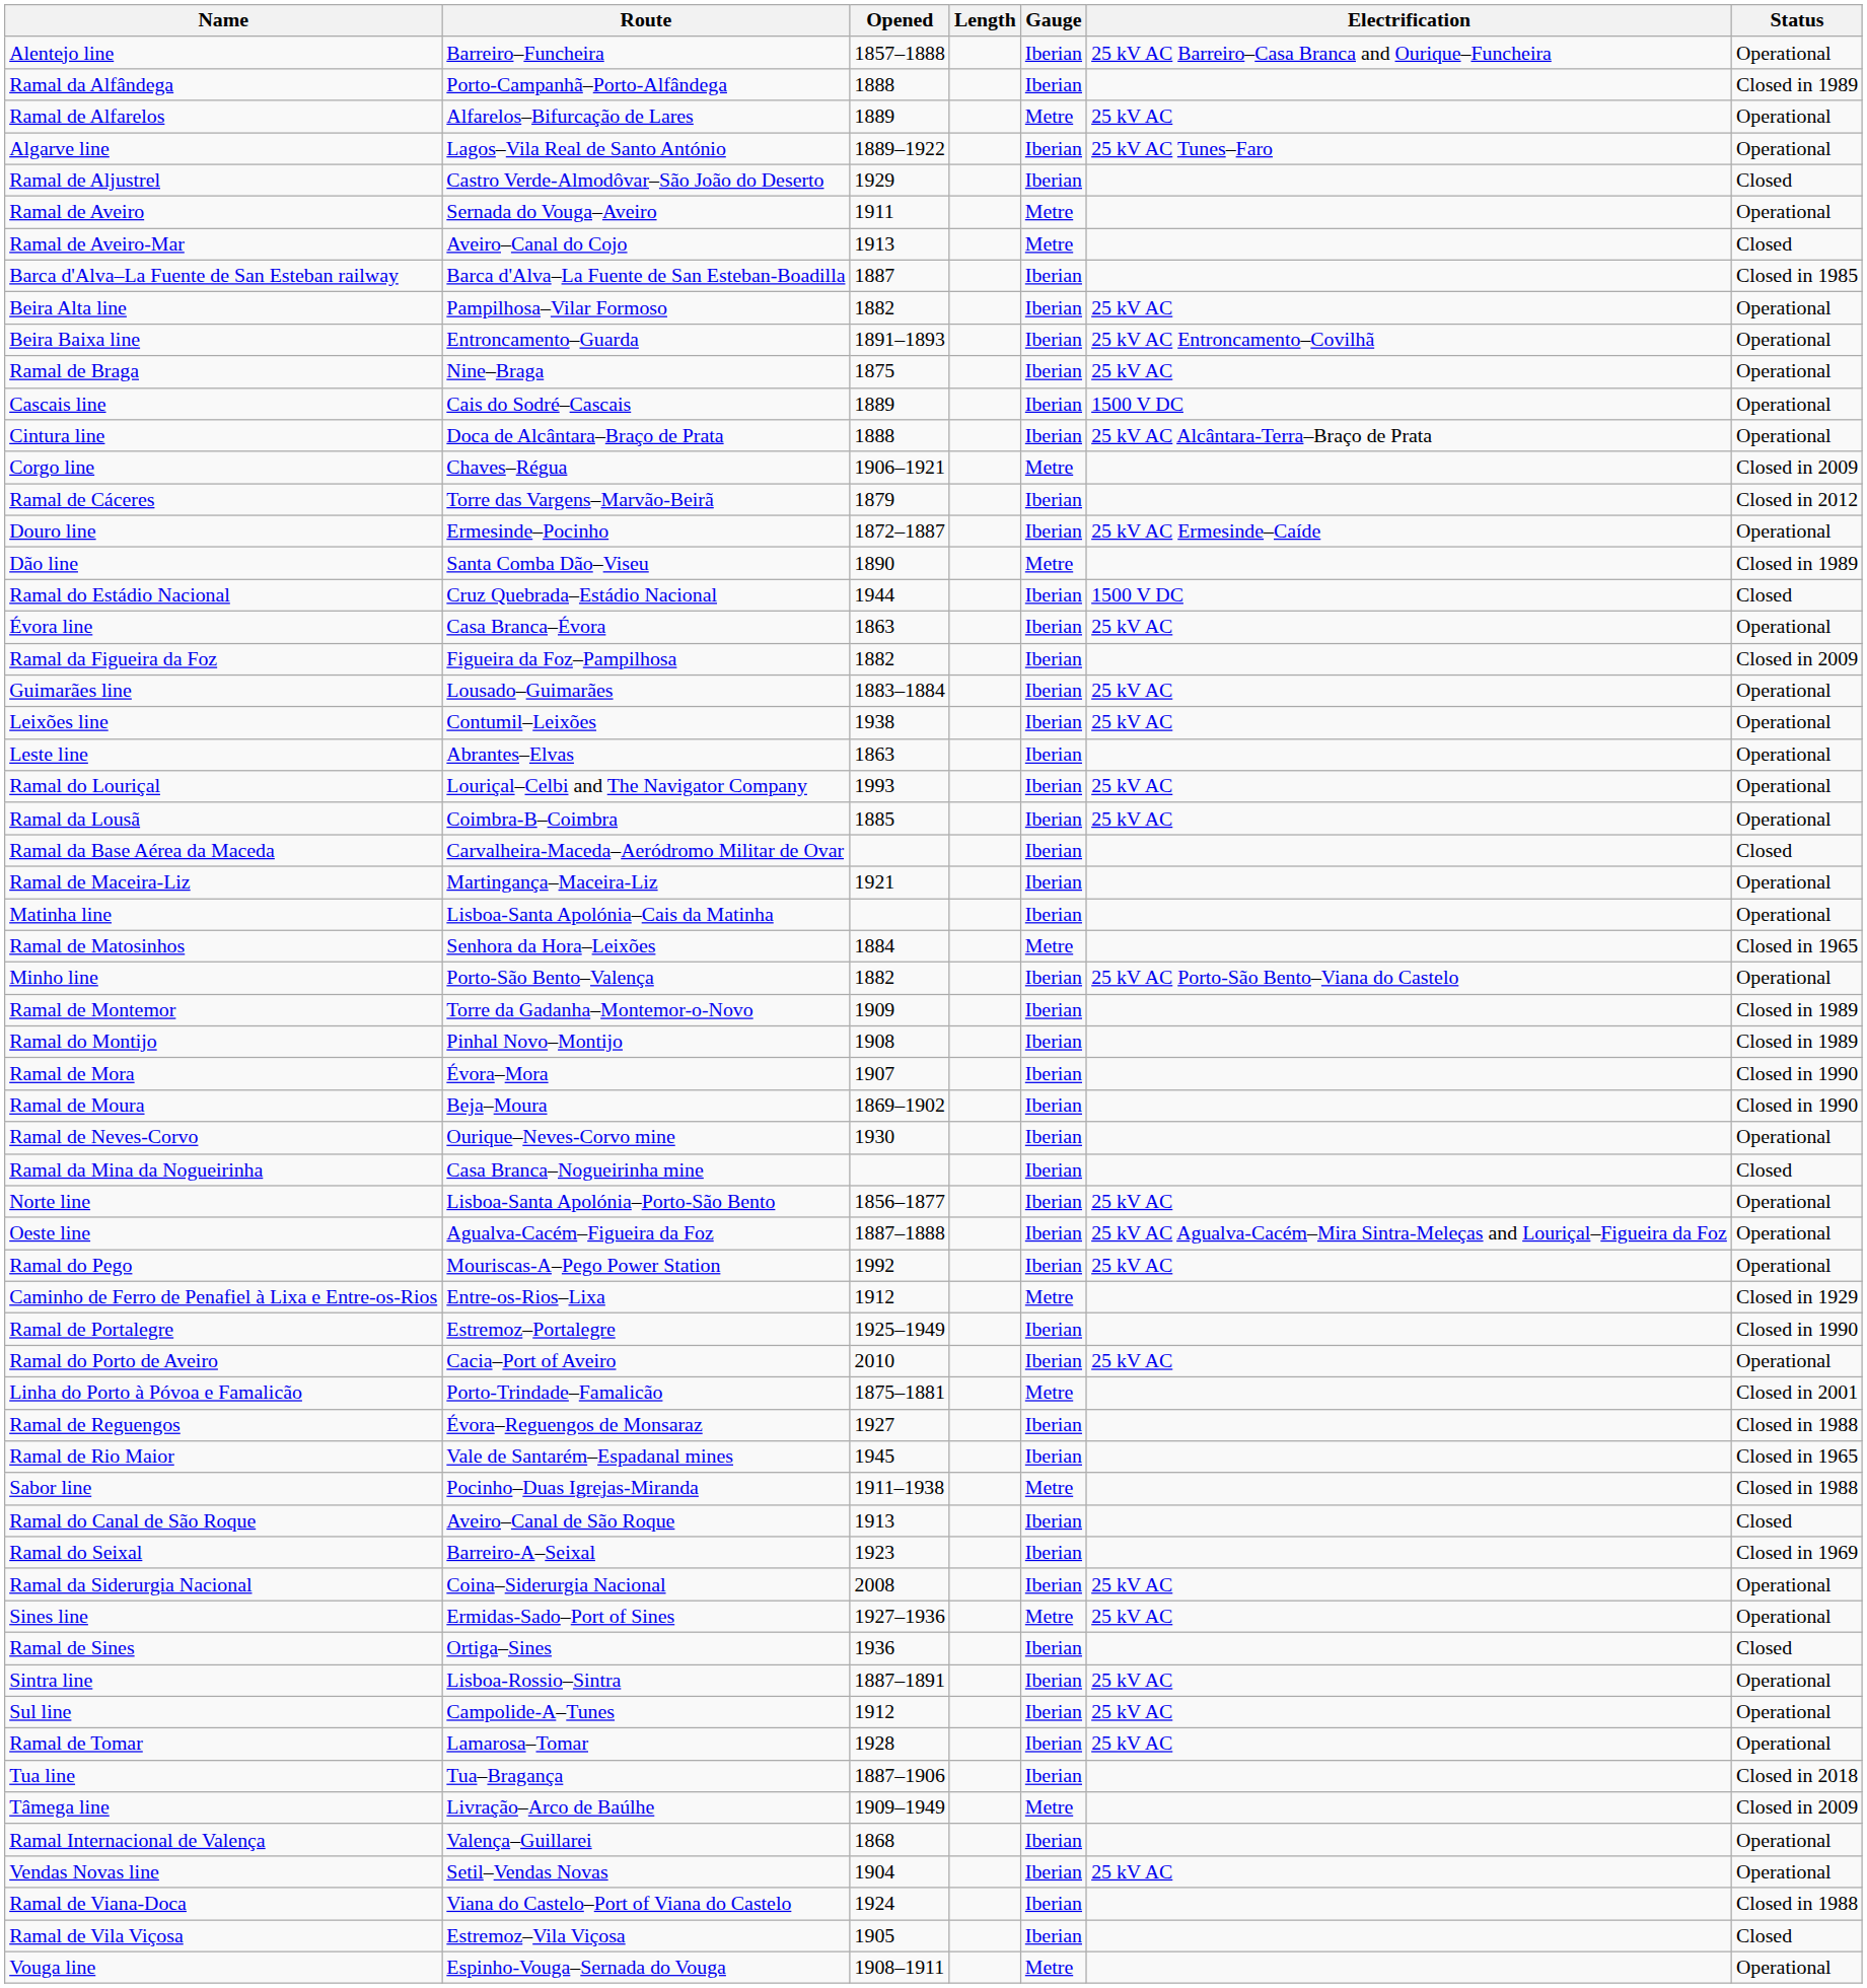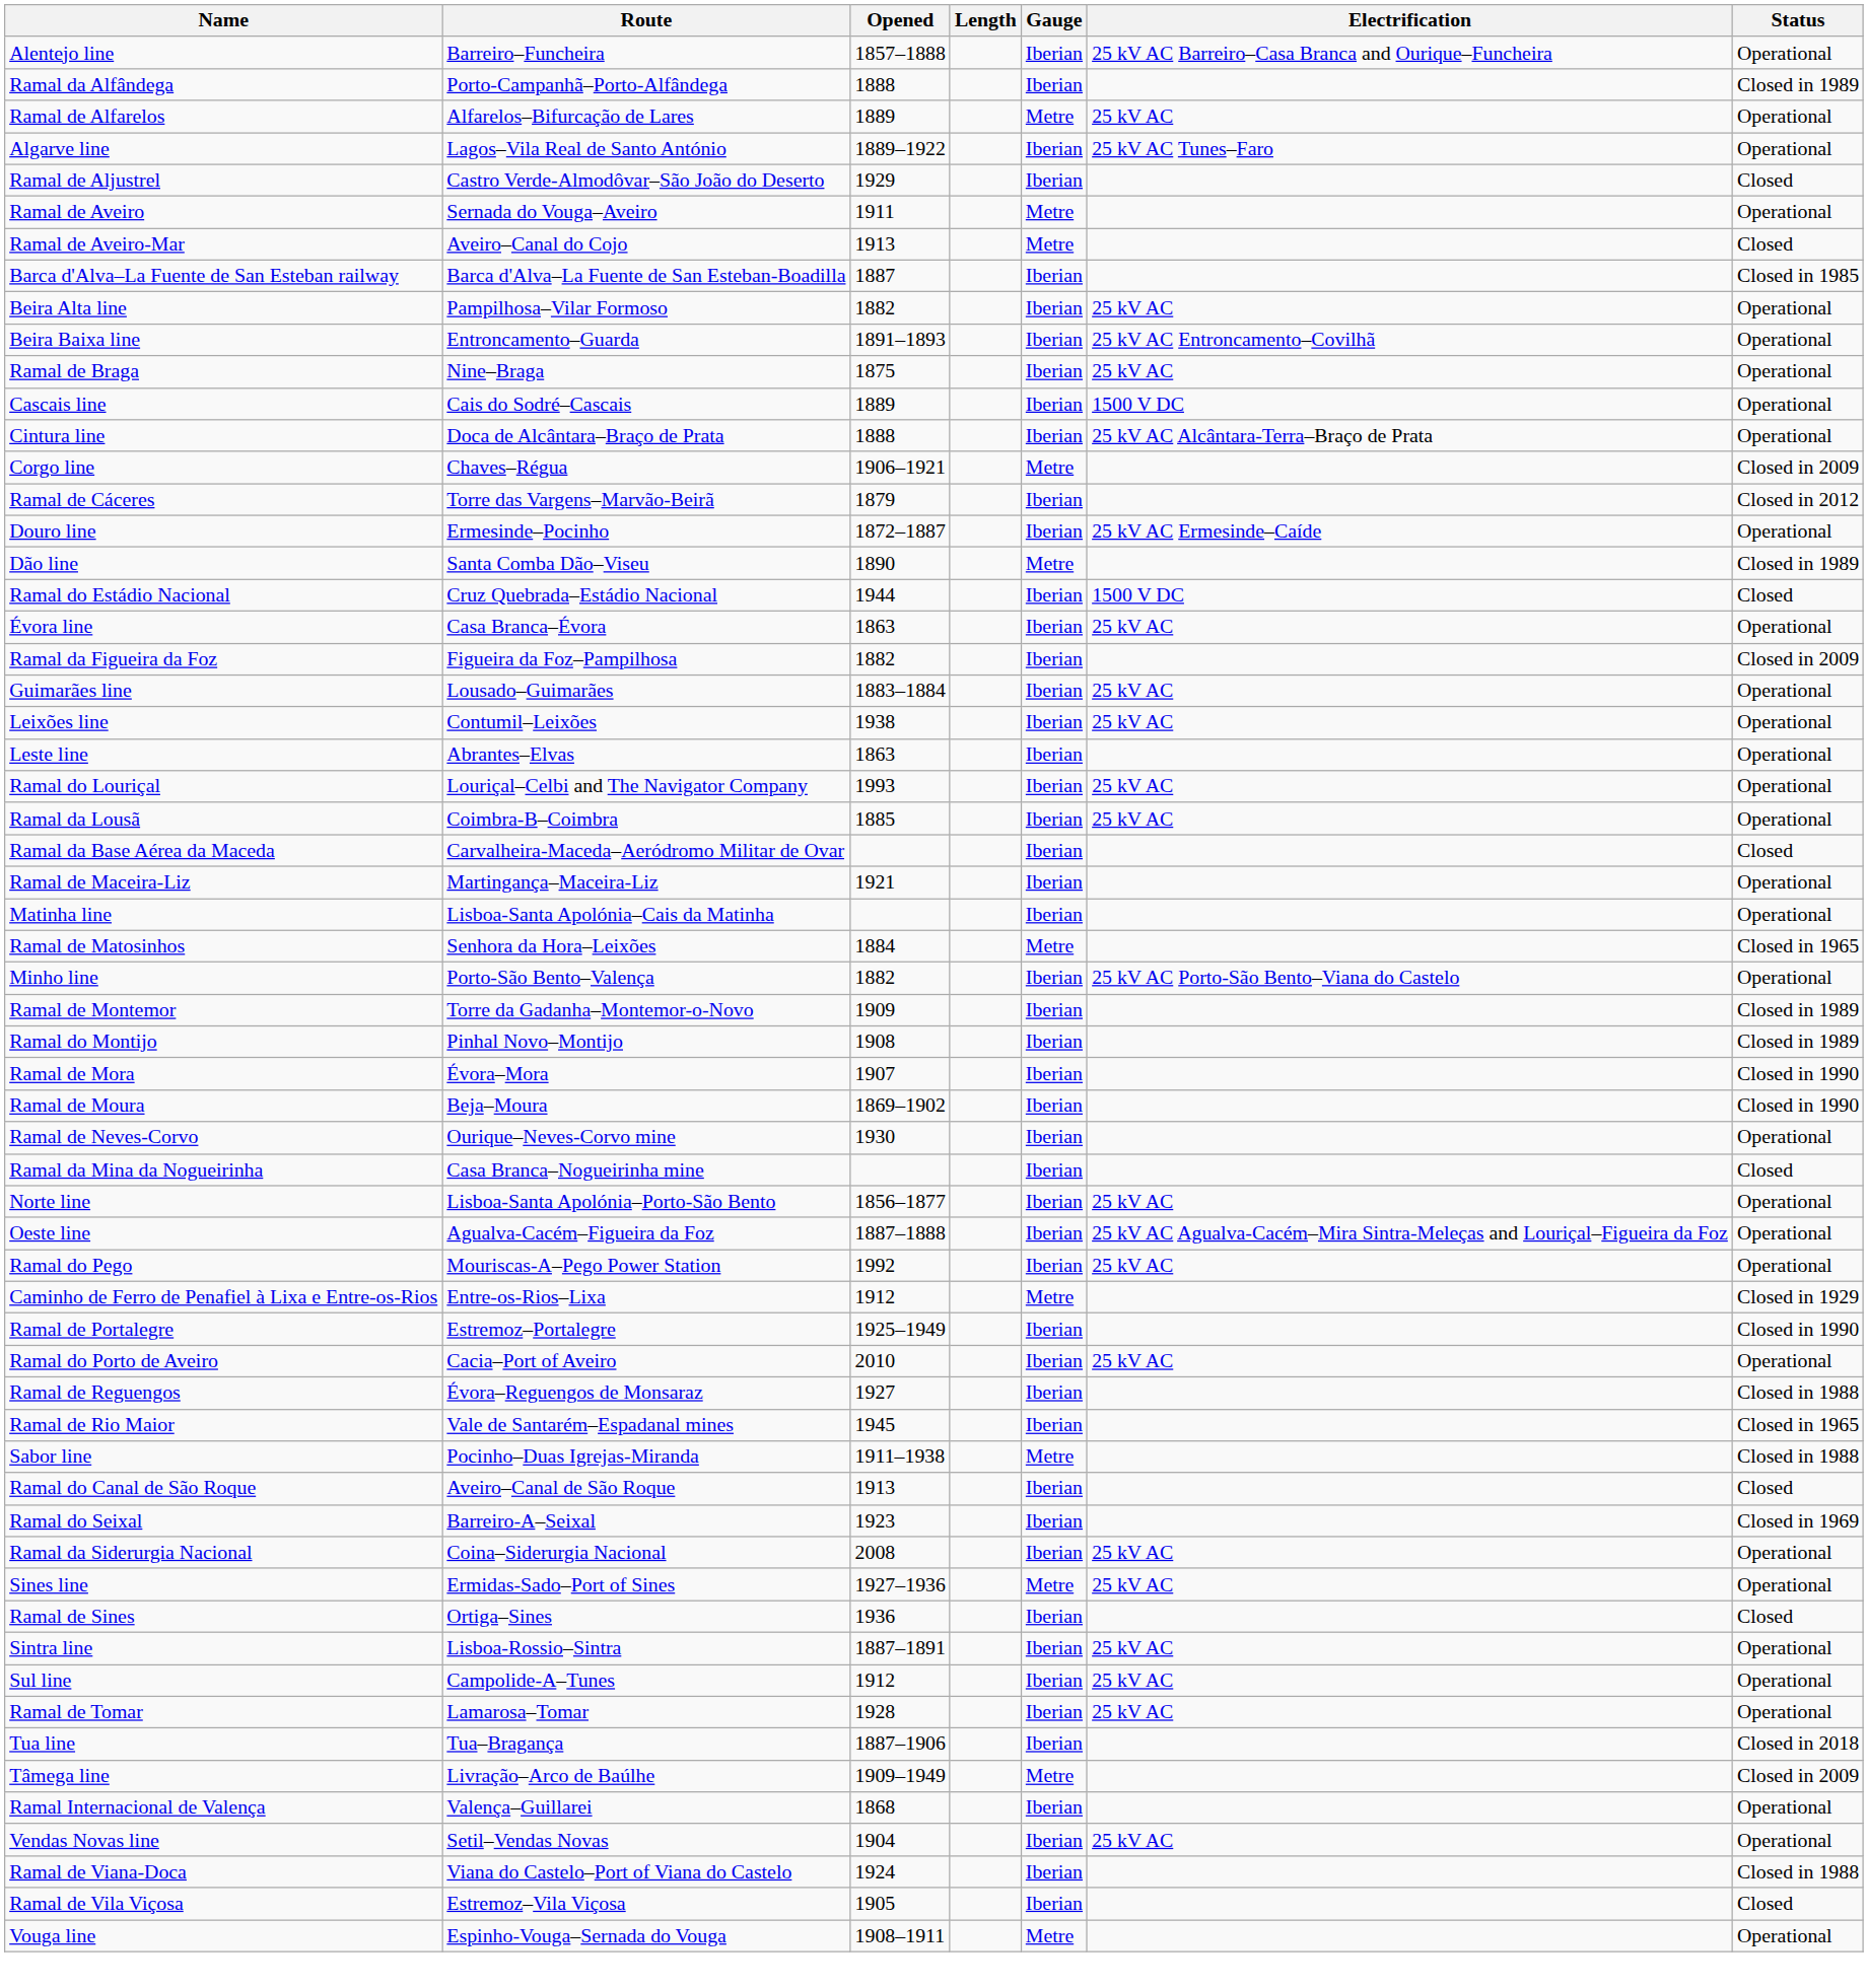- row: Linha do Porto à Póvoa e Famalicão | Porto-Trindade–Famalicão | 1875–1881 | Metre | Closed in 2001
